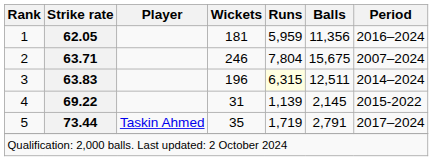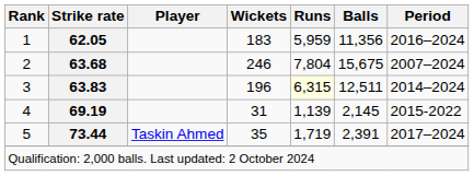1 | Wickets: 181 -> 183
2 | Strike rate: 63.71 -> 63.68
4 | Strike rate: 69.22 -> 69.19
5 | Balls: 2,791 -> 2,391
